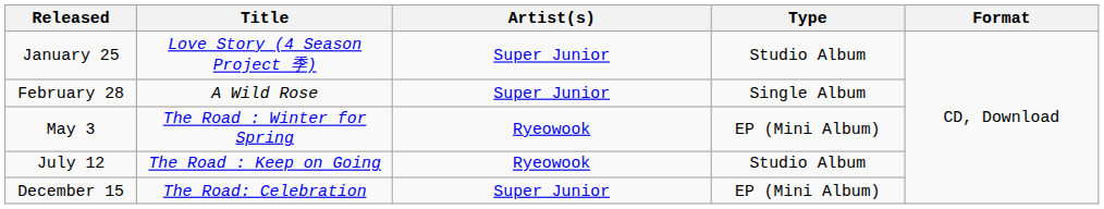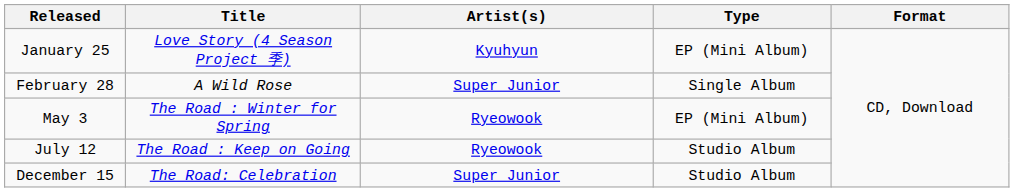January 25 | Artist(s): Super Junior -> Kyuhyun
January 25 | Type: Studio Album -> EP (Mini Album)
December 15 | Type: EP (Mini Album) -> Studio Album
